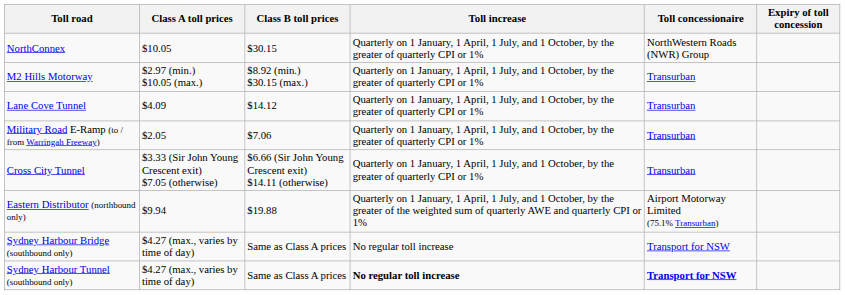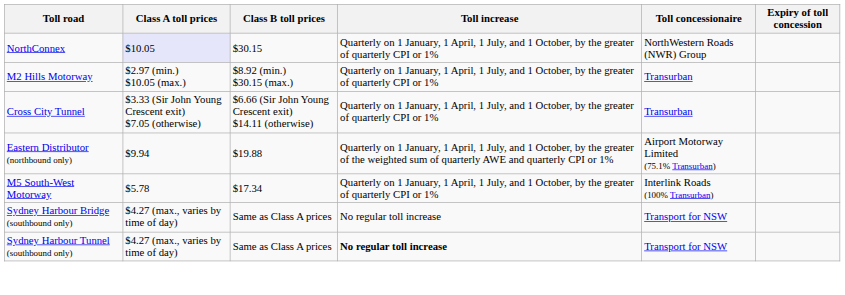NorthConnex | Class A toll prices: no background -> lavender background
- row: Lane Cove Tunnel | $4.09 | $14.12 | Quarterly on 1 January, 1 April, 1 July, and 1 October, by the greater of quarterly CPI or 1% | Transurban
- row: Military Road E-Ramp (to / from Warringah Freeway) | $2.05 | $7.06 | Quarterly on 1 January, 1 April, 1 July, and 1 October, by the greater of quarterly CPI or 1% | Transurban
+ row: M5 South-West Motorway | $5.78 | $17.34 | Quarterly on 1 January, 1 April, 1 July, and 1 October, by the greater of quarterly CPI or 1% | Interlink Roads (100% Transurban)
Sydney Harbour Tunnel (southbound only) | Toll concessionaire: bold -> normal
